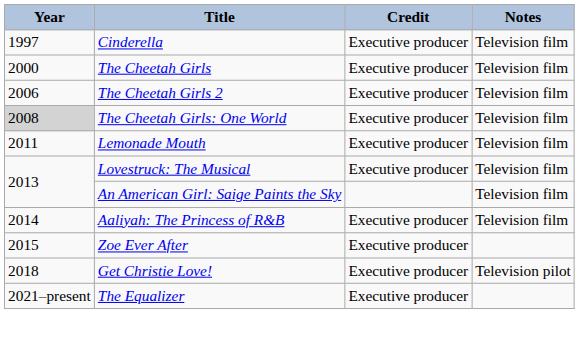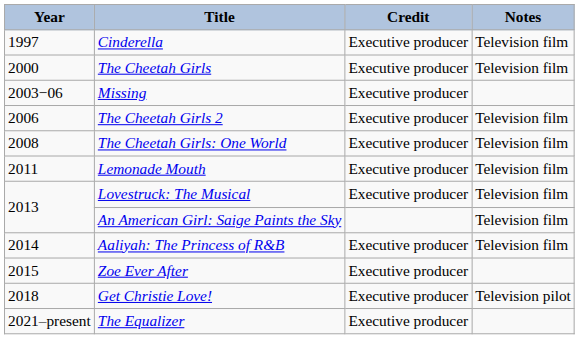+ row: 2003−06 | Missing | Executive producer
The Cheetah Girls: One World | Year: lightgrey background -> no background
